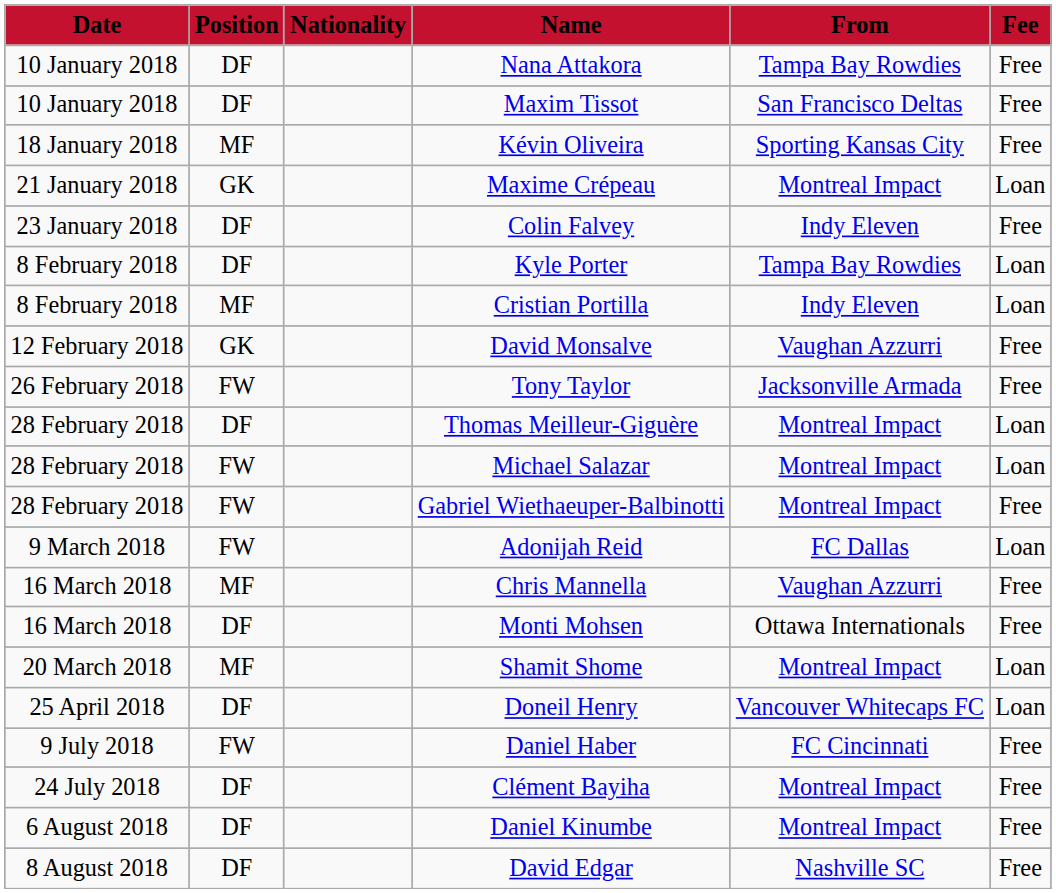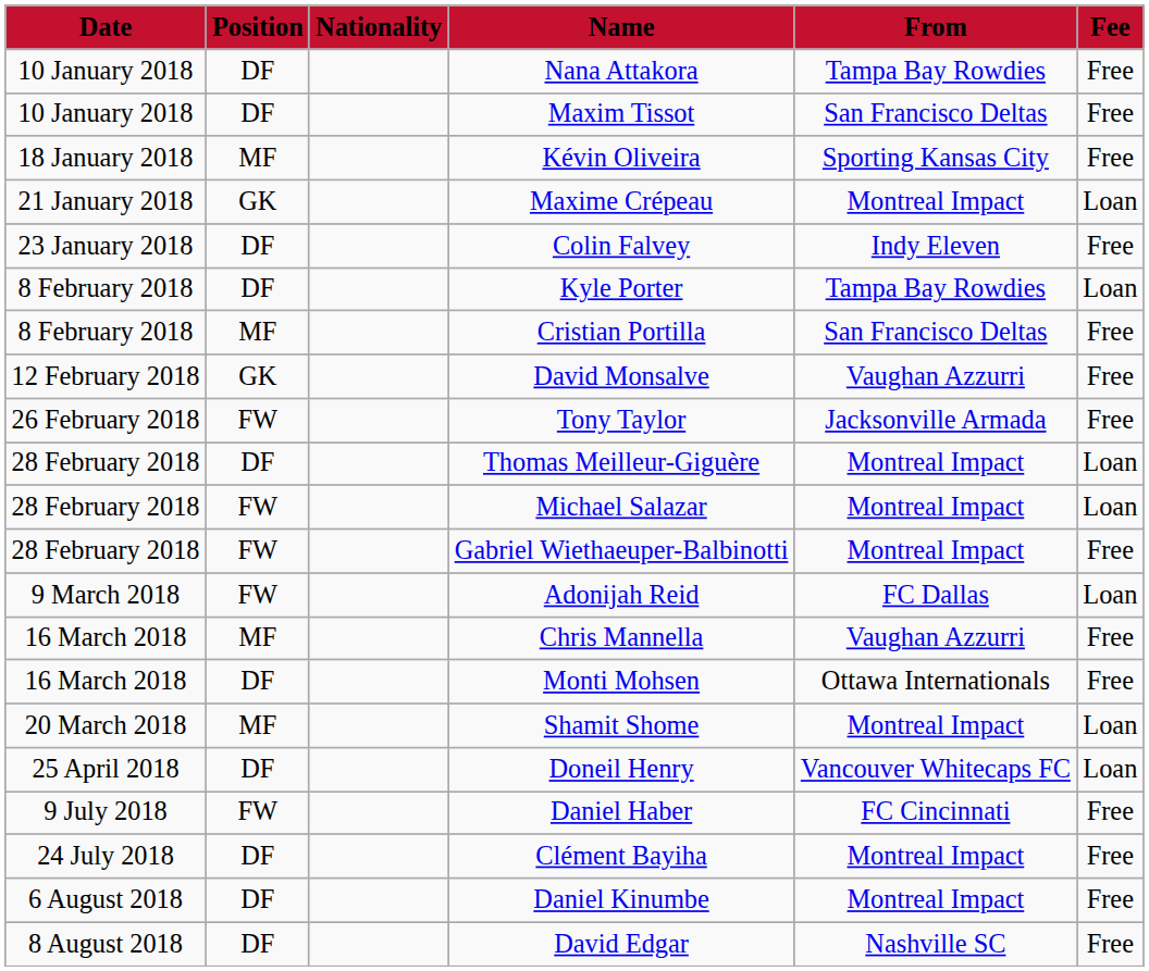Cristian Portilla | From: Indy Eleven -> San Francisco Deltas
Cristian Portilla | Fee: Loan -> Free
